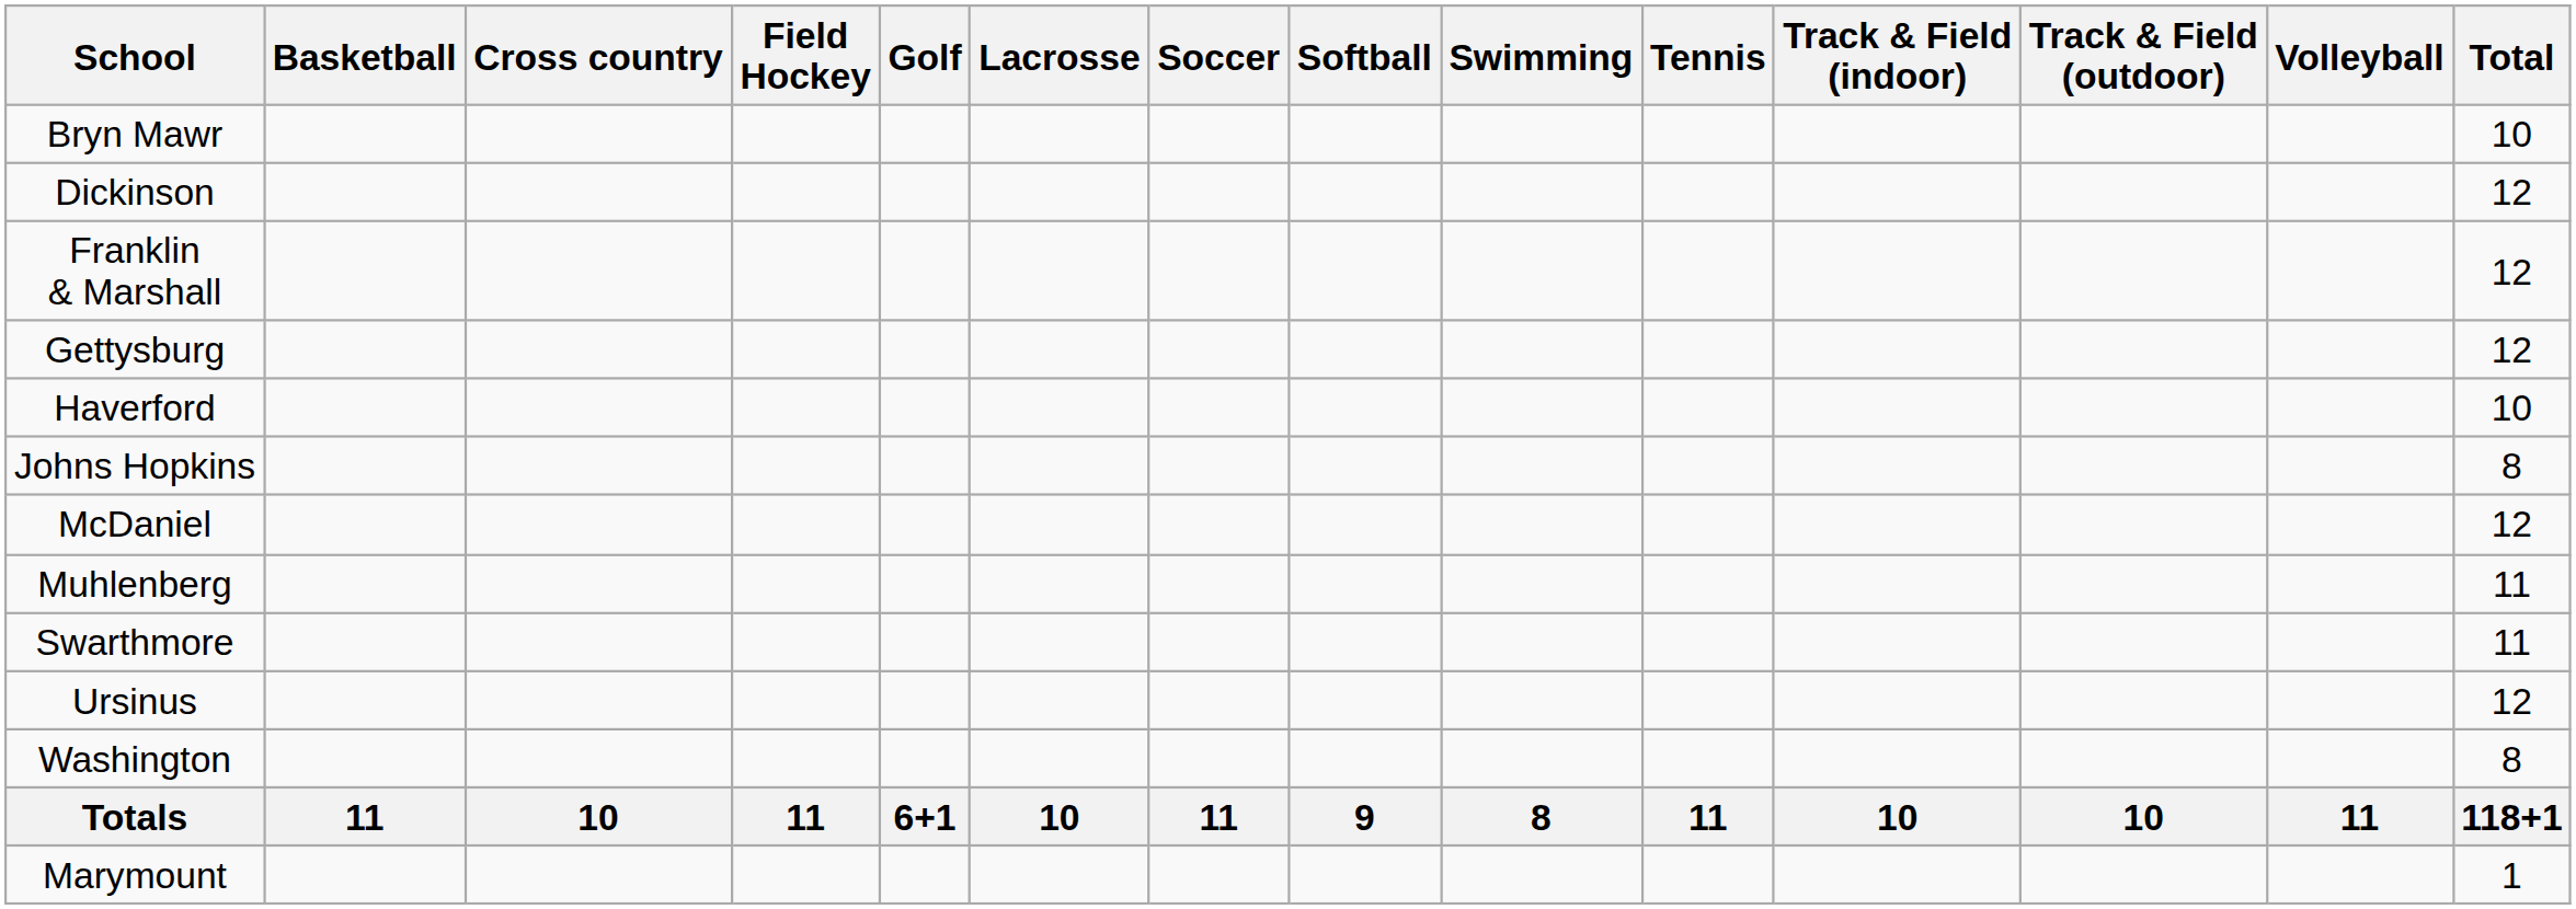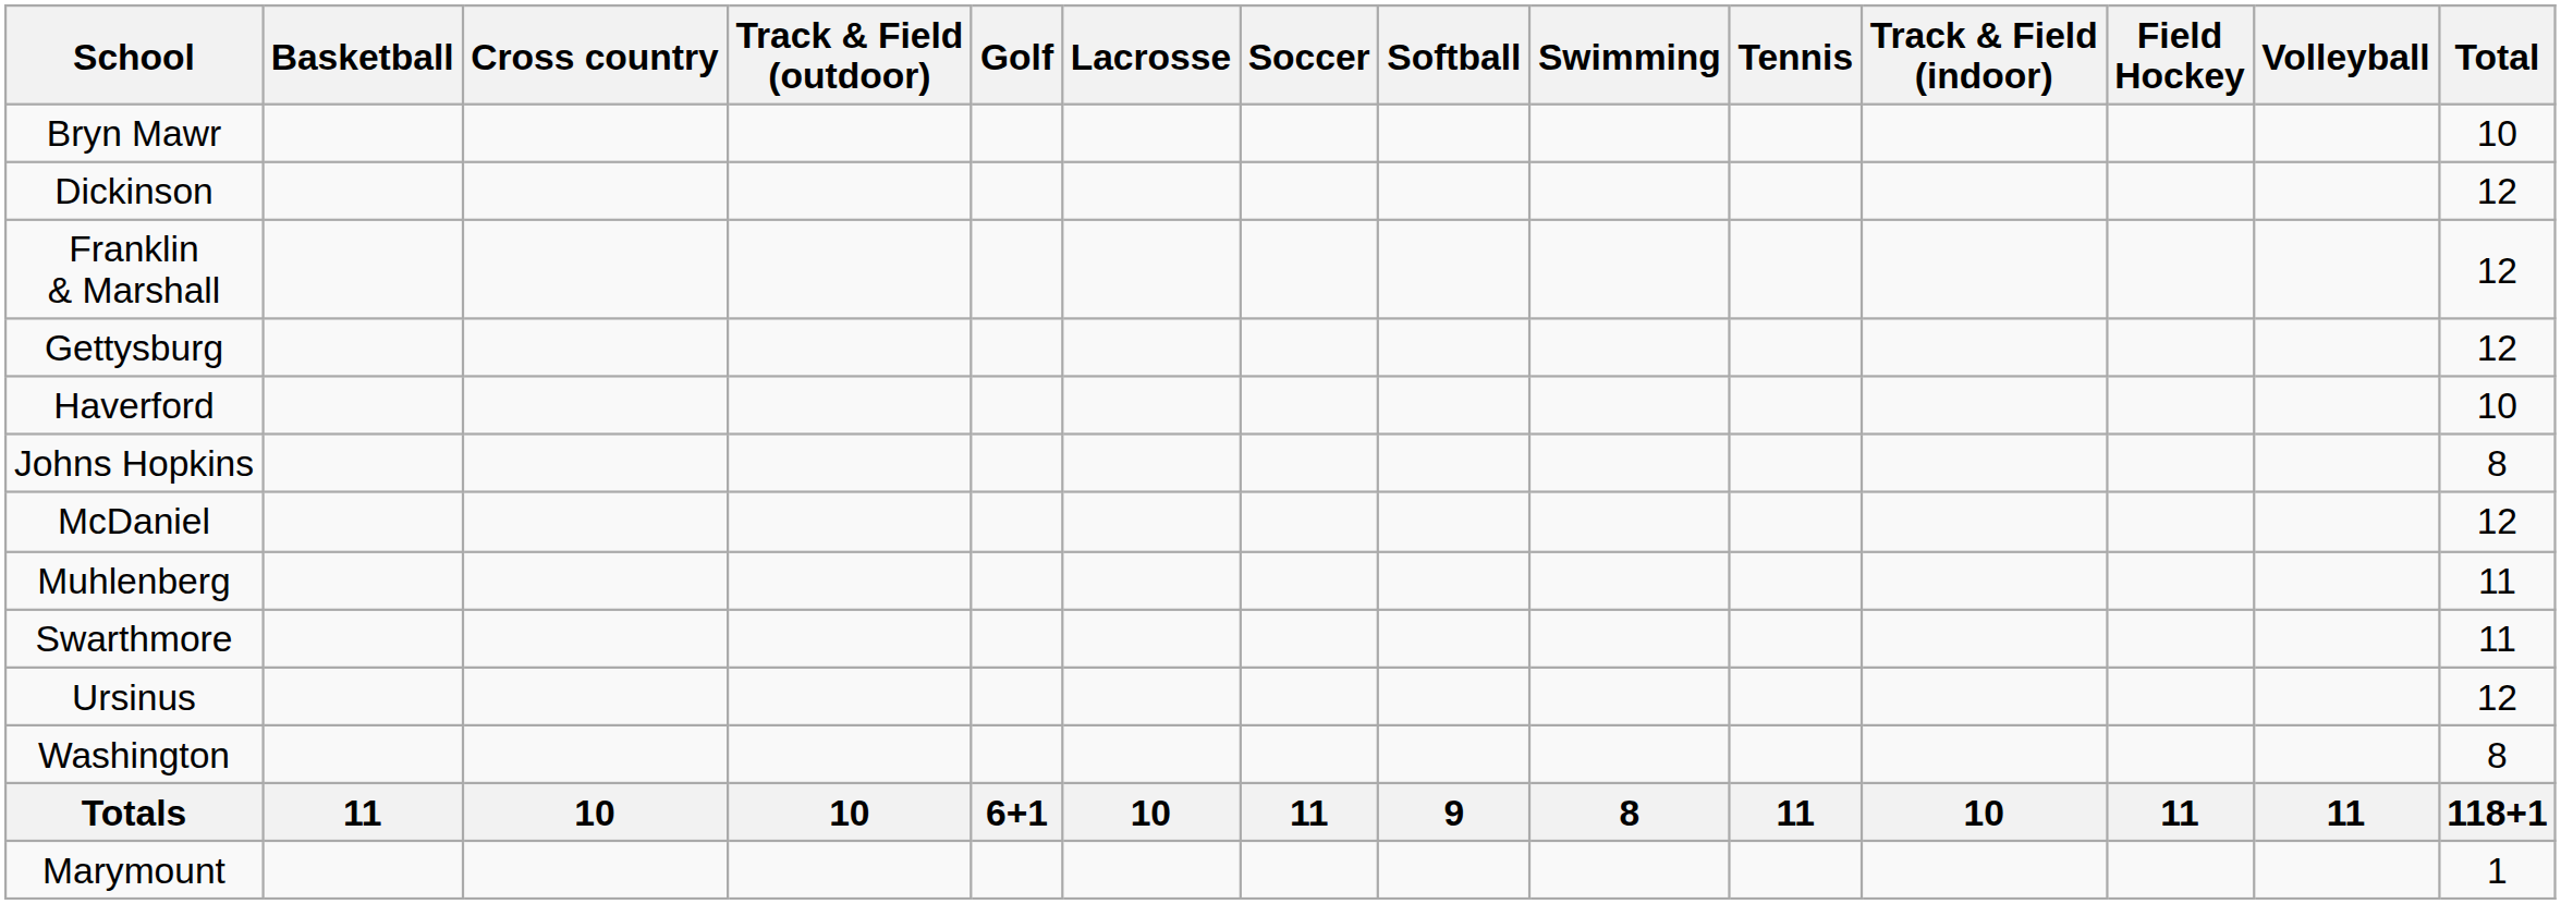columns swapped: Field Hockey <-> Track & Field (outdoor)
